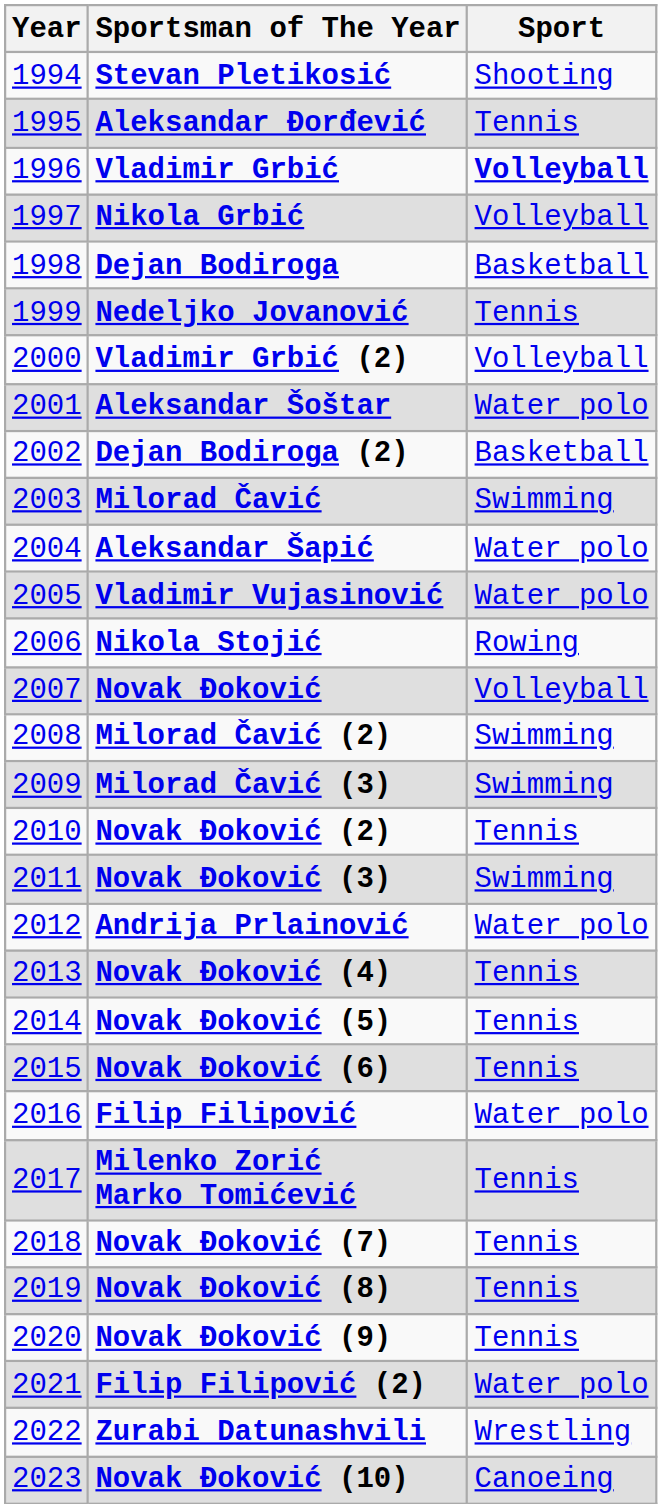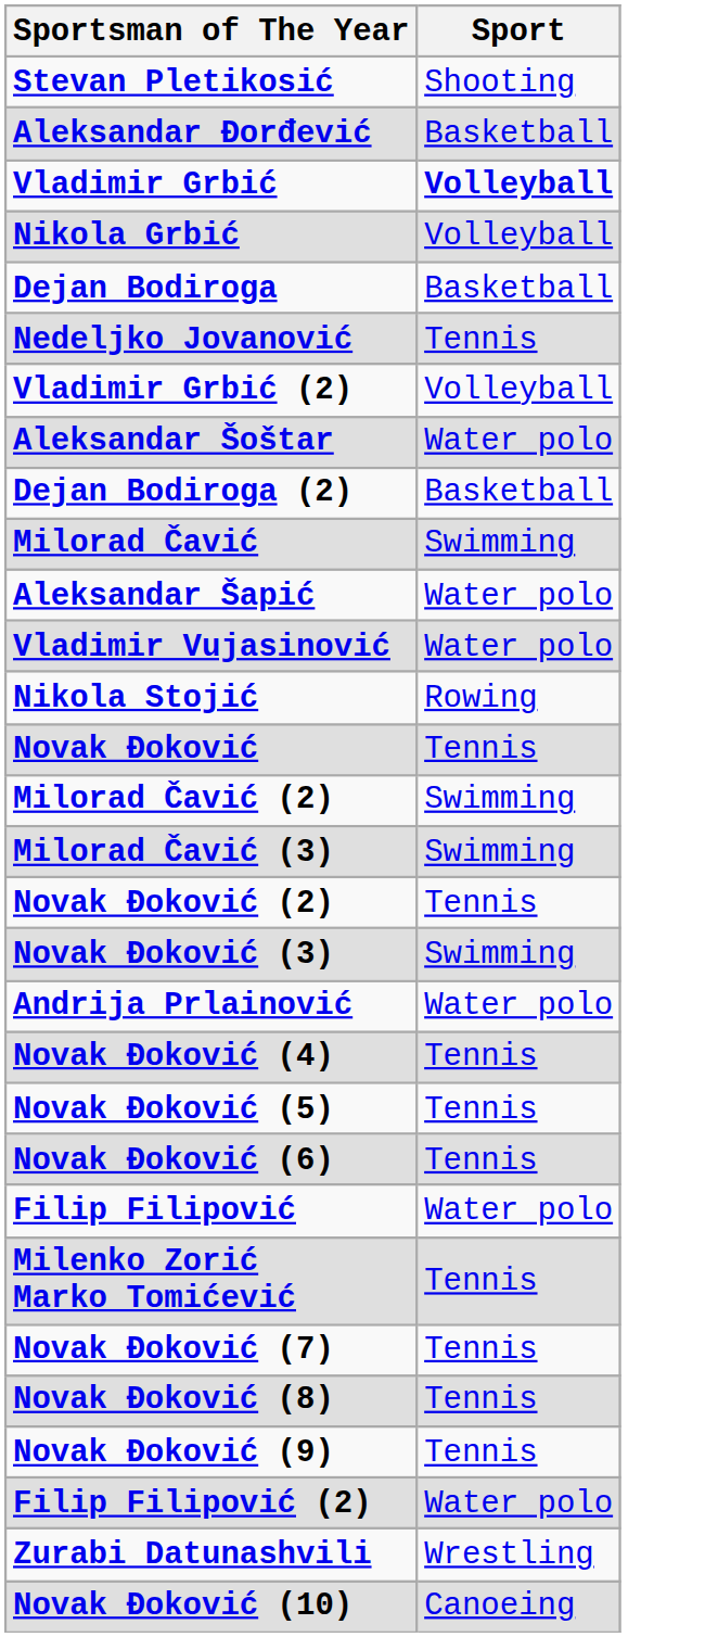- column: Year | 1994 | 1995 | 1996 | 1997 | 1998 | 1999 | 2000 | 2001 | 2002 | 2003 | 2004 | 2005 | 2006 | 2007 | 2008 | 2009 | 2010 | 2011 | 2012 | 2013 | 2014 | 2015 | 2016 | 2017 | 2018 | 2019 | 2020 | 2021 | 2022 | 2023
Aleksandar Đorđević | Sport: Tennis -> Basketball
Novak Đoković | Sport: Volleyball -> Tennis
